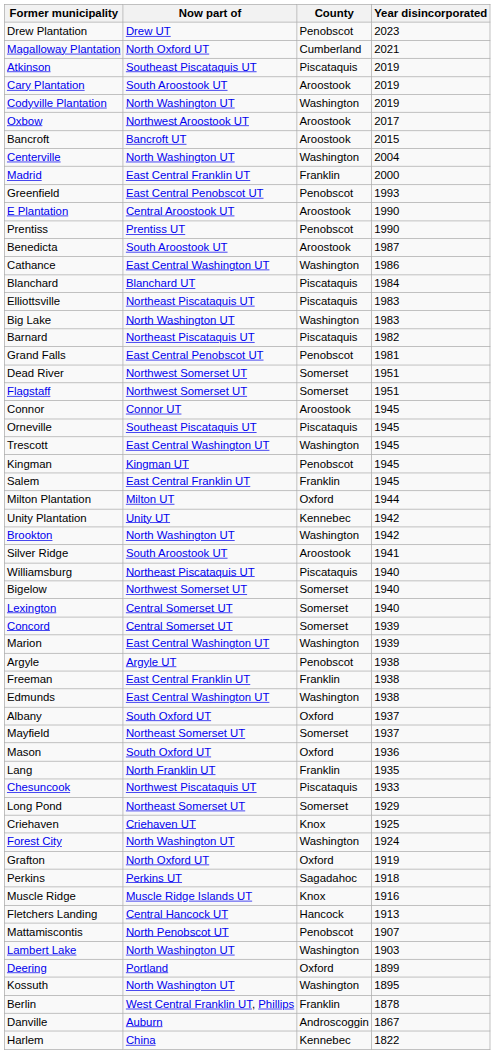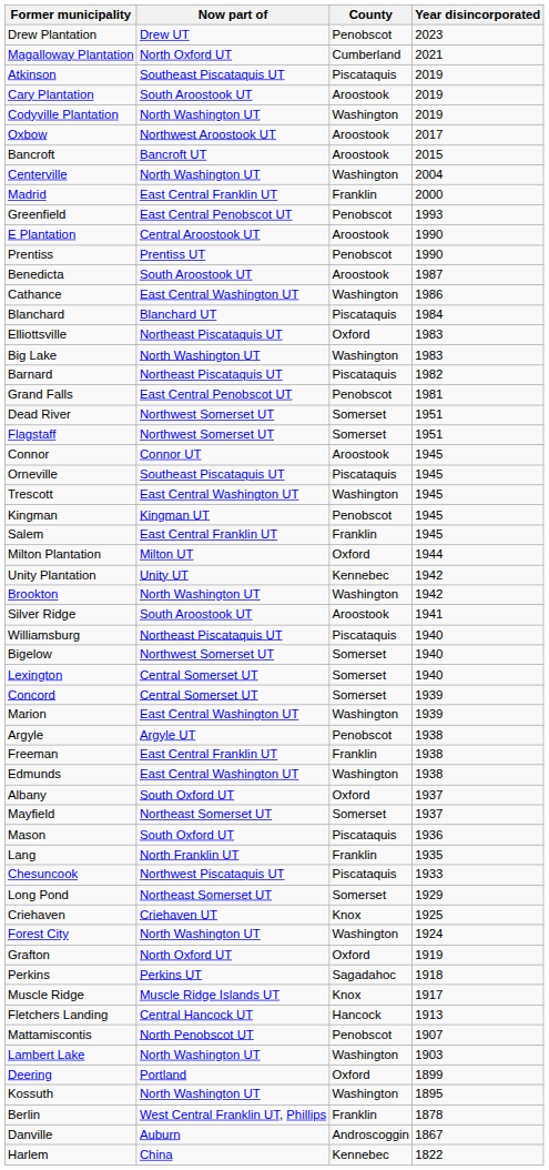Elliottsville | County: Piscataquis -> Oxford
Mason | County: Oxford -> Piscataquis
Muscle Ridge | Year disincorporated: 1916 -> 1917
